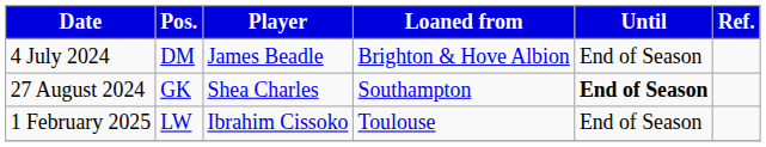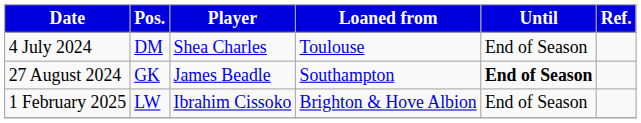4 July 2024 | Player: James Beadle -> Shea Charles
4 July 2024 | Loaned from: Brighton & Hove Albion -> Toulouse
27 August 2024 | Player: Shea Charles -> James Beadle
1 February 2025 | Loaned from: Toulouse -> Brighton & Hove Albion
